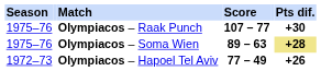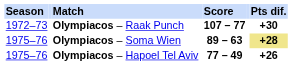Olympiacos – Raak Punch | Season: 1975–76 -> 1972–73
Olympiacos – Hapoel Tel Aviv | Season: 1972–73 -> 1975–76
